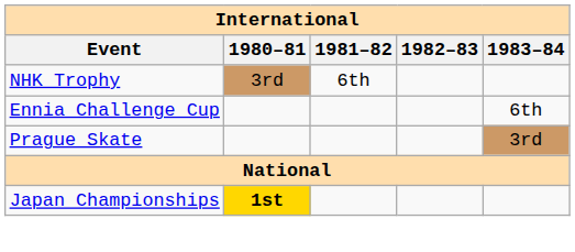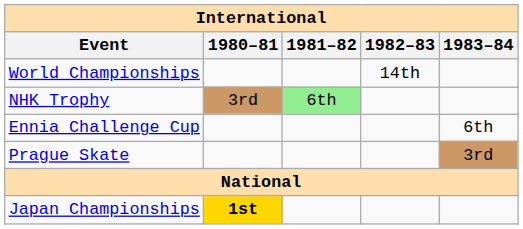+ row: World Championships | 14th
NHK Trophy | 1981–82: no background -> lightgreen background
